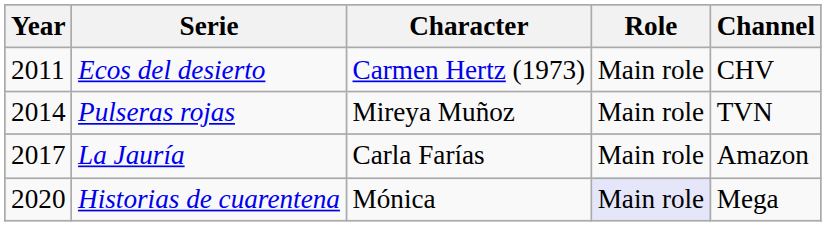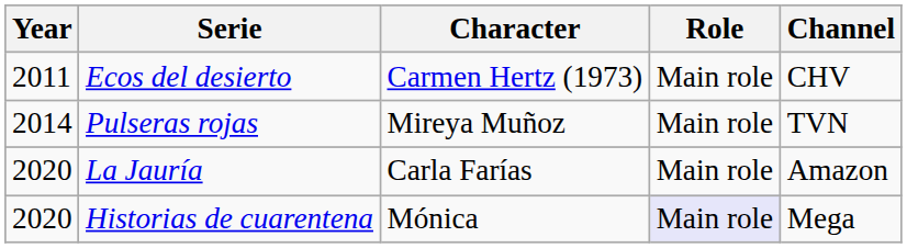La Jauría | Year: 2017 -> 2020
